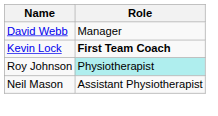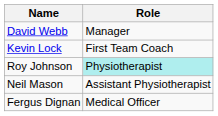Kevin Lock | Role: bold -> normal
+ row: Fergus Dignan | Medical Officer
